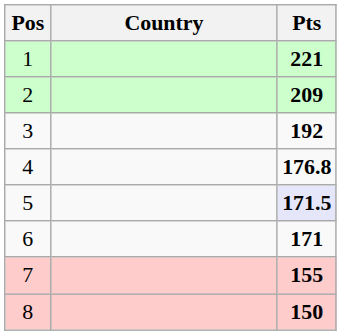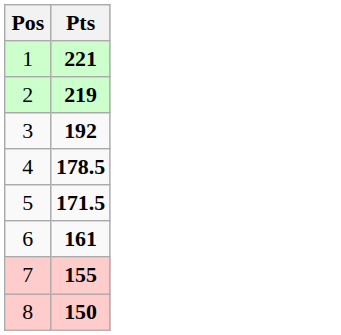- column: Country
2 | Pts: 209 -> 219
4 | Pts: 176.8 -> 178.5
5 | Pts: lavender background -> no background
6 | Pts: 171 -> 161
